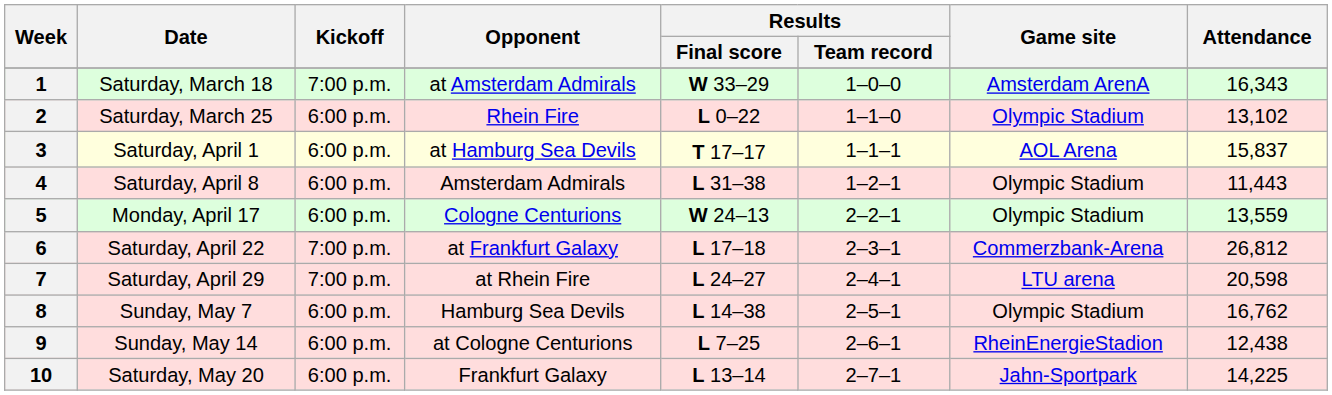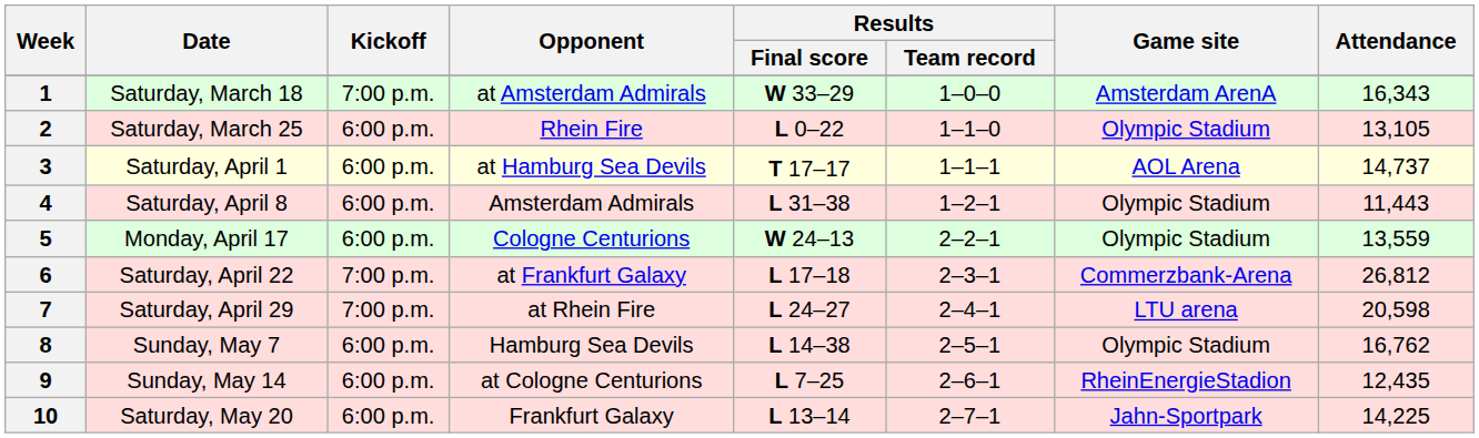2 | Attendance: 13,102 -> 13,105
3 | Attendance: 15,837 -> 14,737
9 | Attendance: 12,438 -> 12,435
